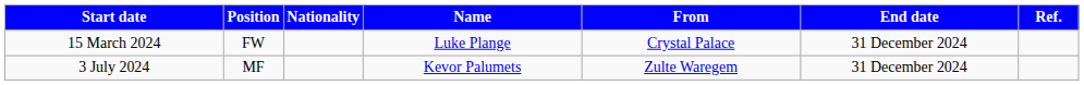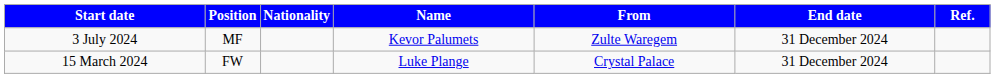rows swapped: 15 March 2024 <-> 3 July 2024
